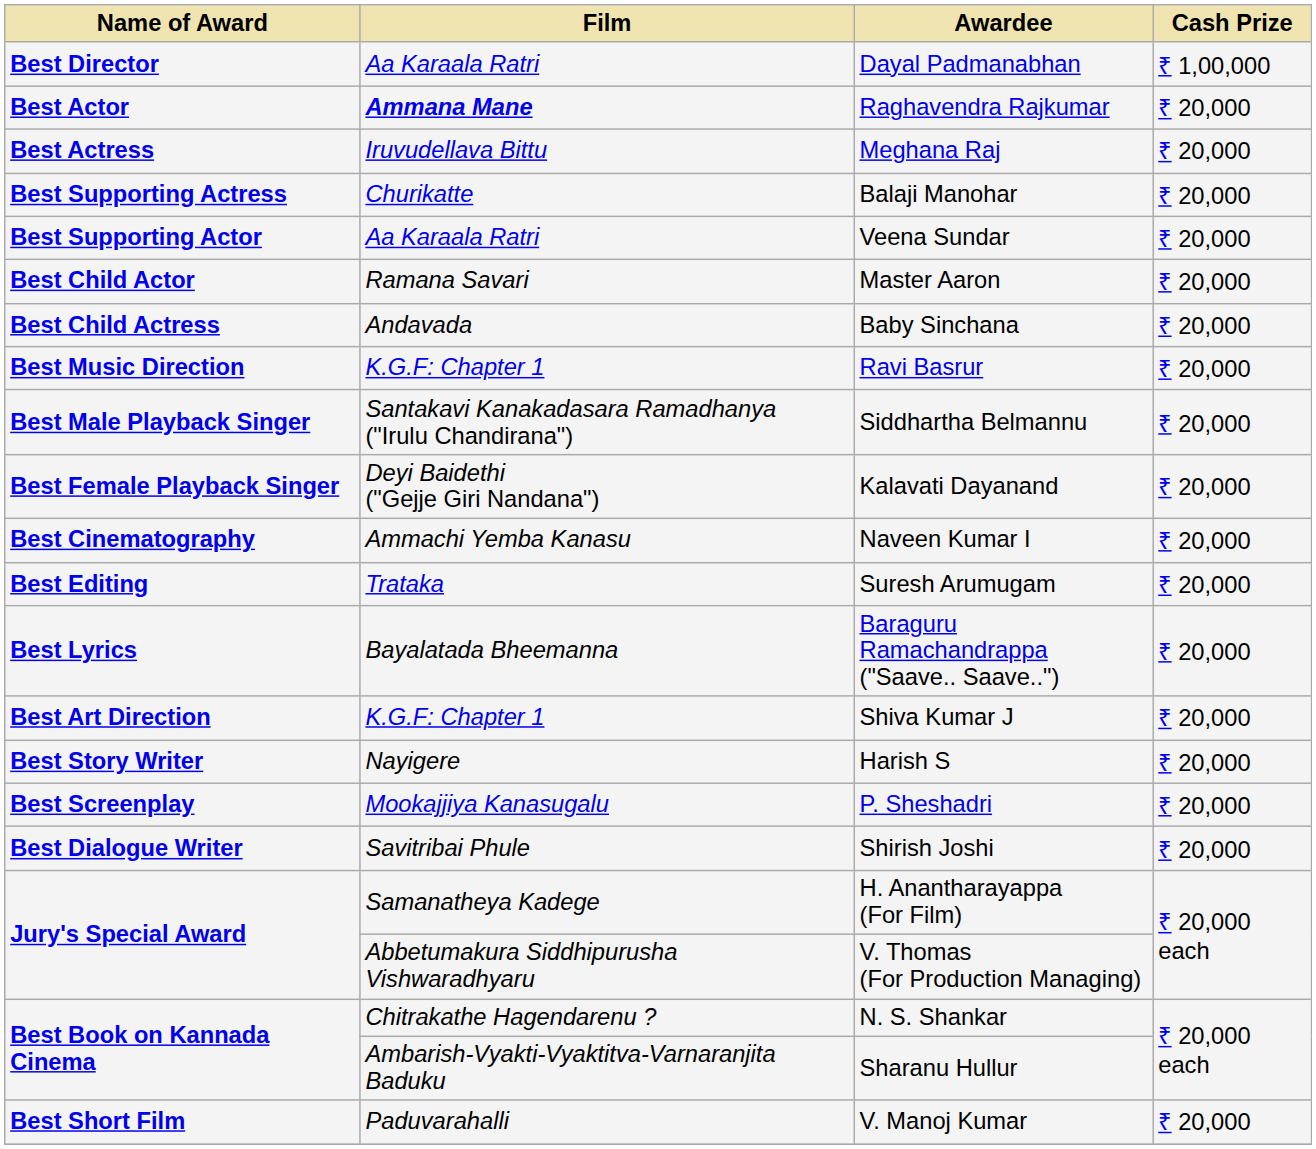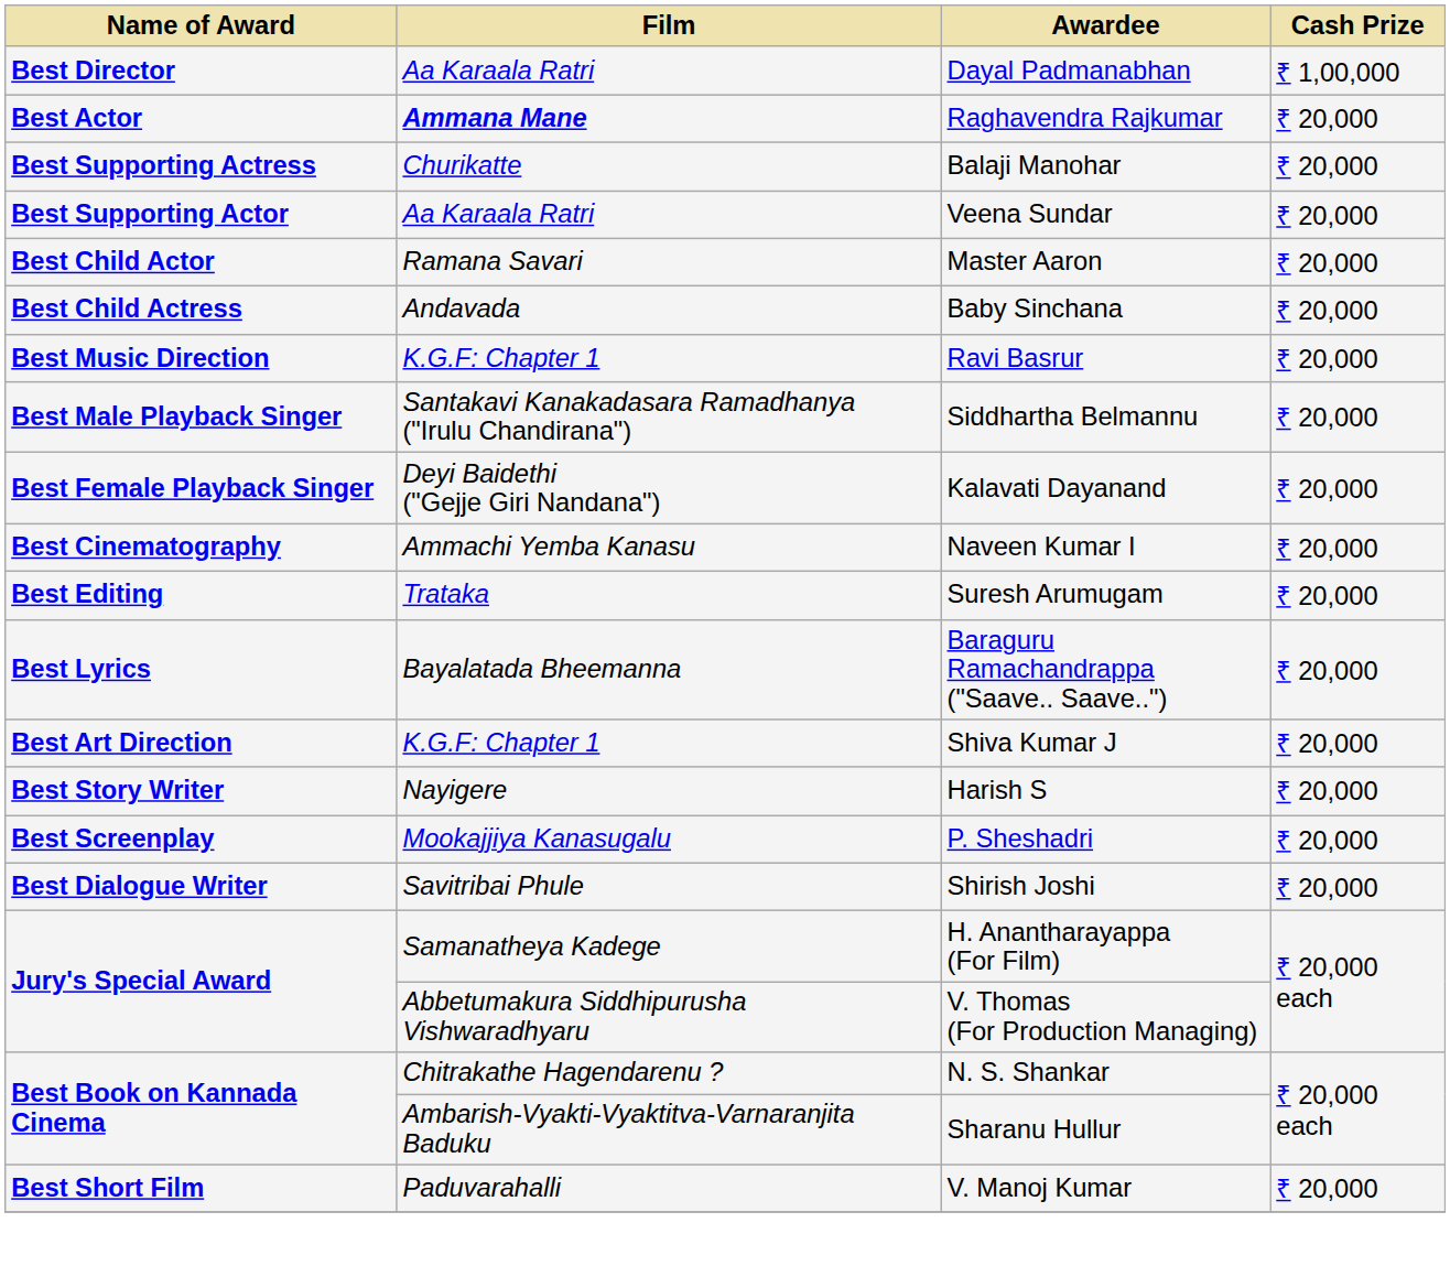- row: Best Actress | Iruvudellava Bittu | Meghana Raj | ₹ 20,000
